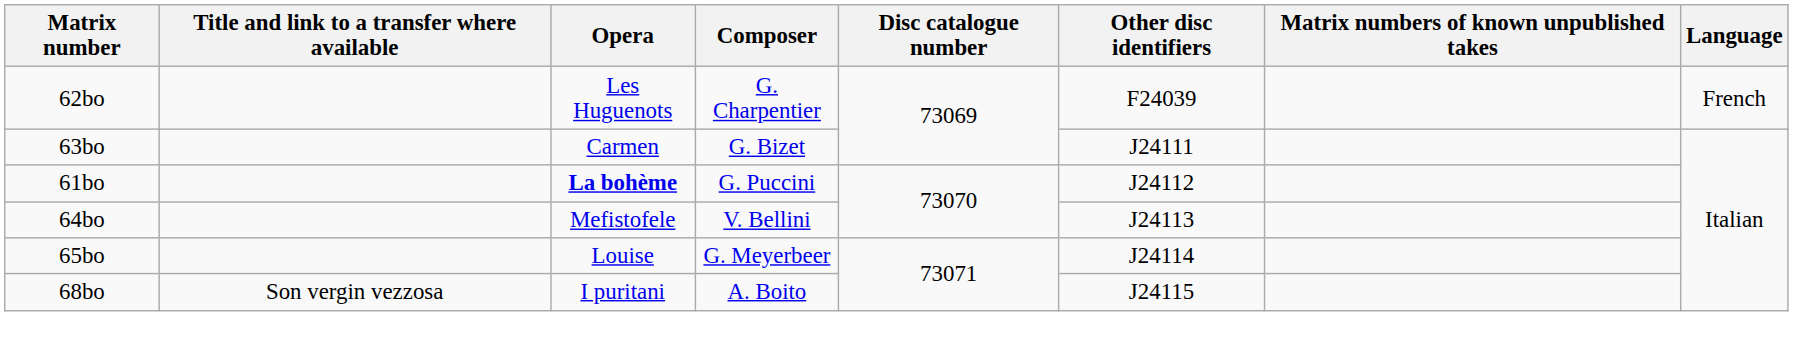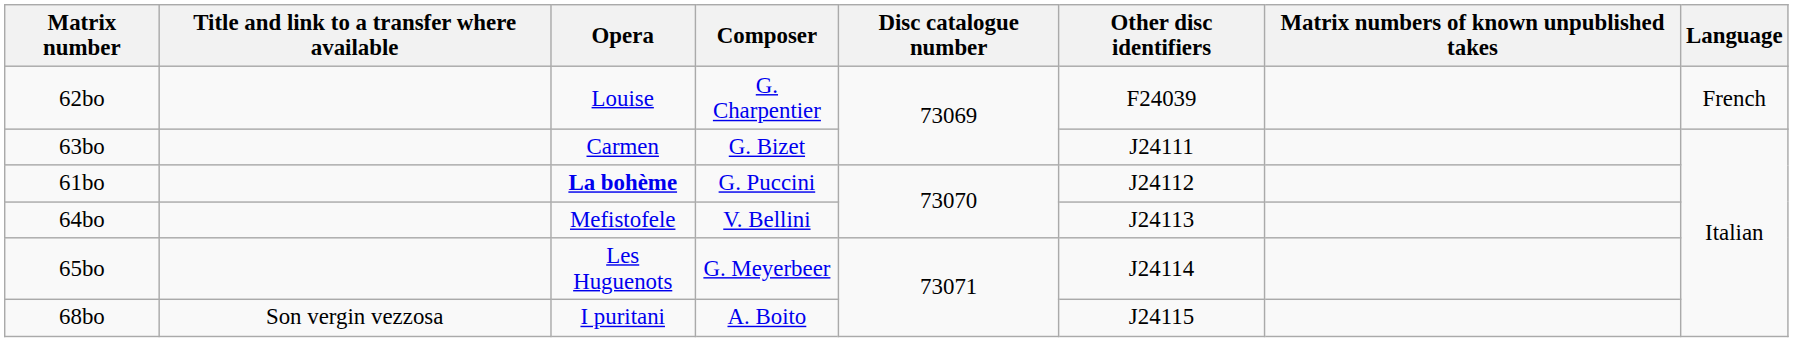62bo | Opera: Les Huguenots -> Louise
65bo | Opera: Louise -> Les Huguenots
